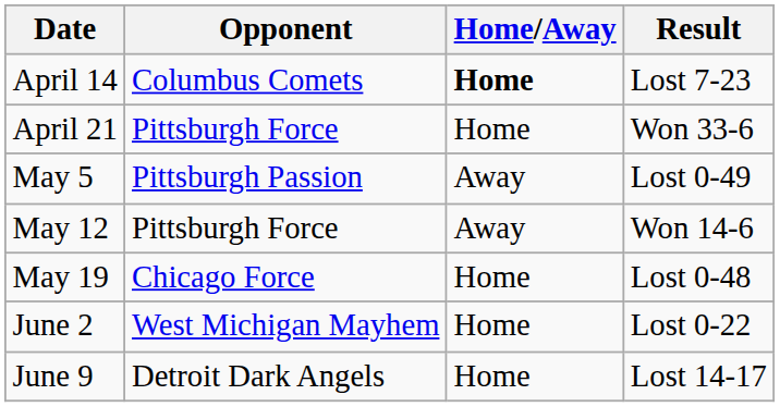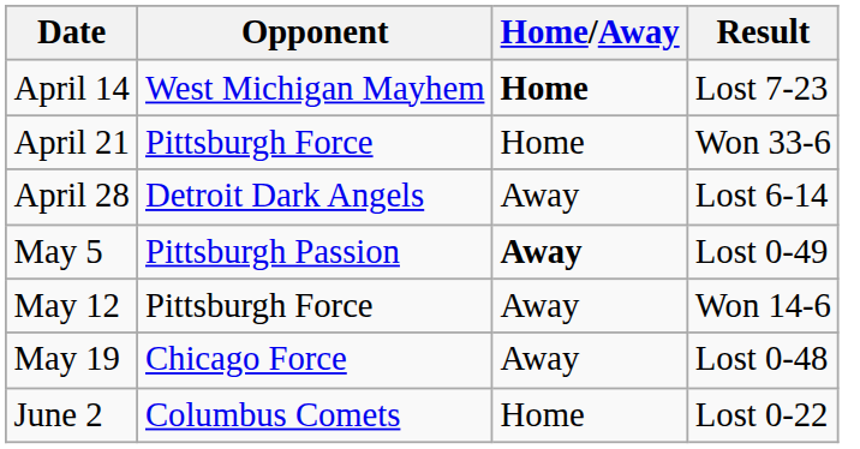April 14 | Opponent: Columbus Comets -> West Michigan Mayhem
+ row: April 28 | Detroit Dark Angels | Away | Lost 6-14
May 5 | Home/Away: normal -> bold
May 19 | Home/Away: Home -> Away
June 2 | Opponent: West Michigan Mayhem -> Columbus Comets
- row: June 9 | Detroit Dark Angels | Home | Lost 14-17
